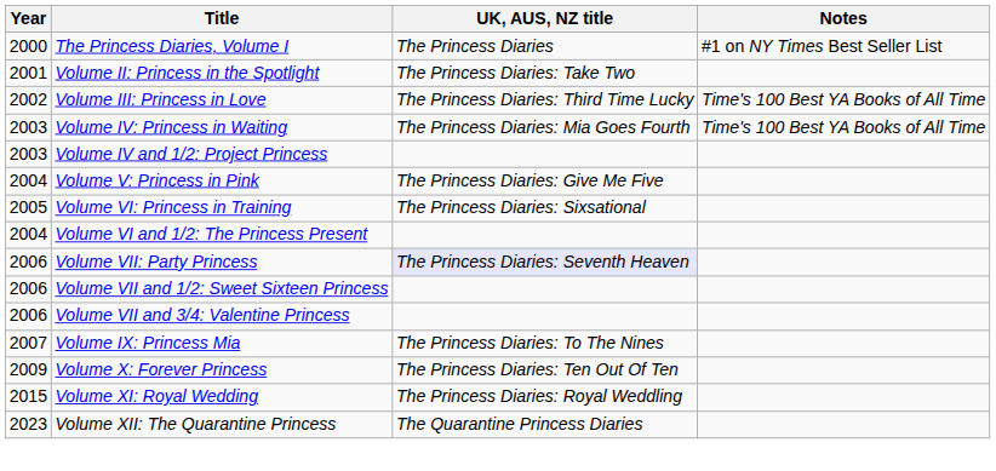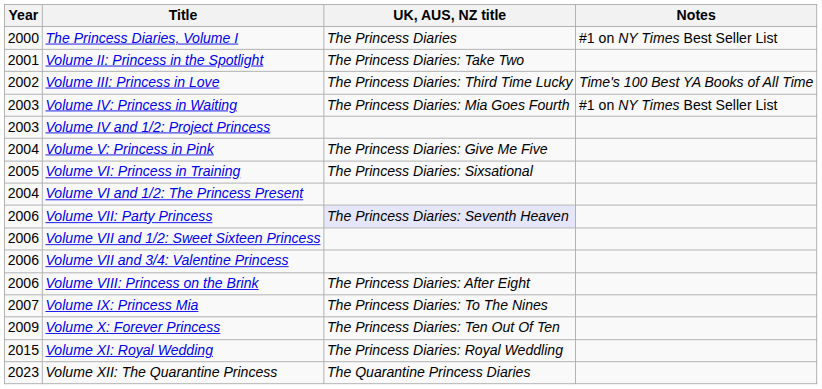Volume IV: Princess in Waiting | Notes: Time's 100 Best YA Books of All Time -> #1 on NY Times Best Seller List
+ row: 2006 | Volume VIII: Princess on the Brink | The Princess Diaries: After Eight
